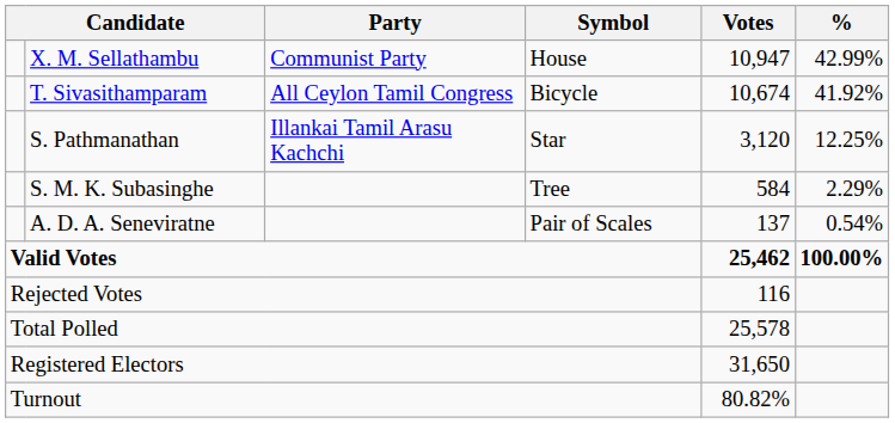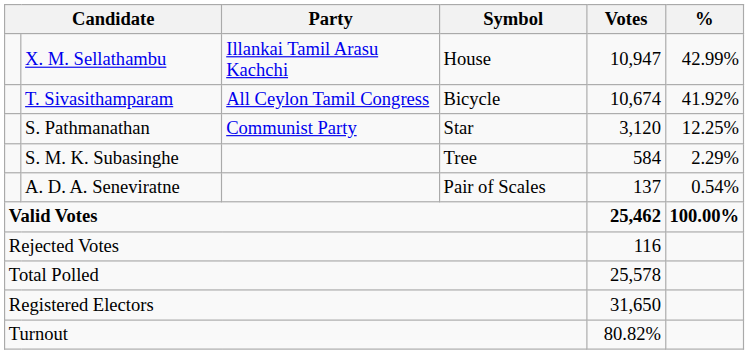X. M. Sellathambu | Party: Communist Party -> Illankai Tamil Arasu Kachchi
S. Pathmanathan | Party: Illankai Tamil Arasu Kachchi -> Communist Party
